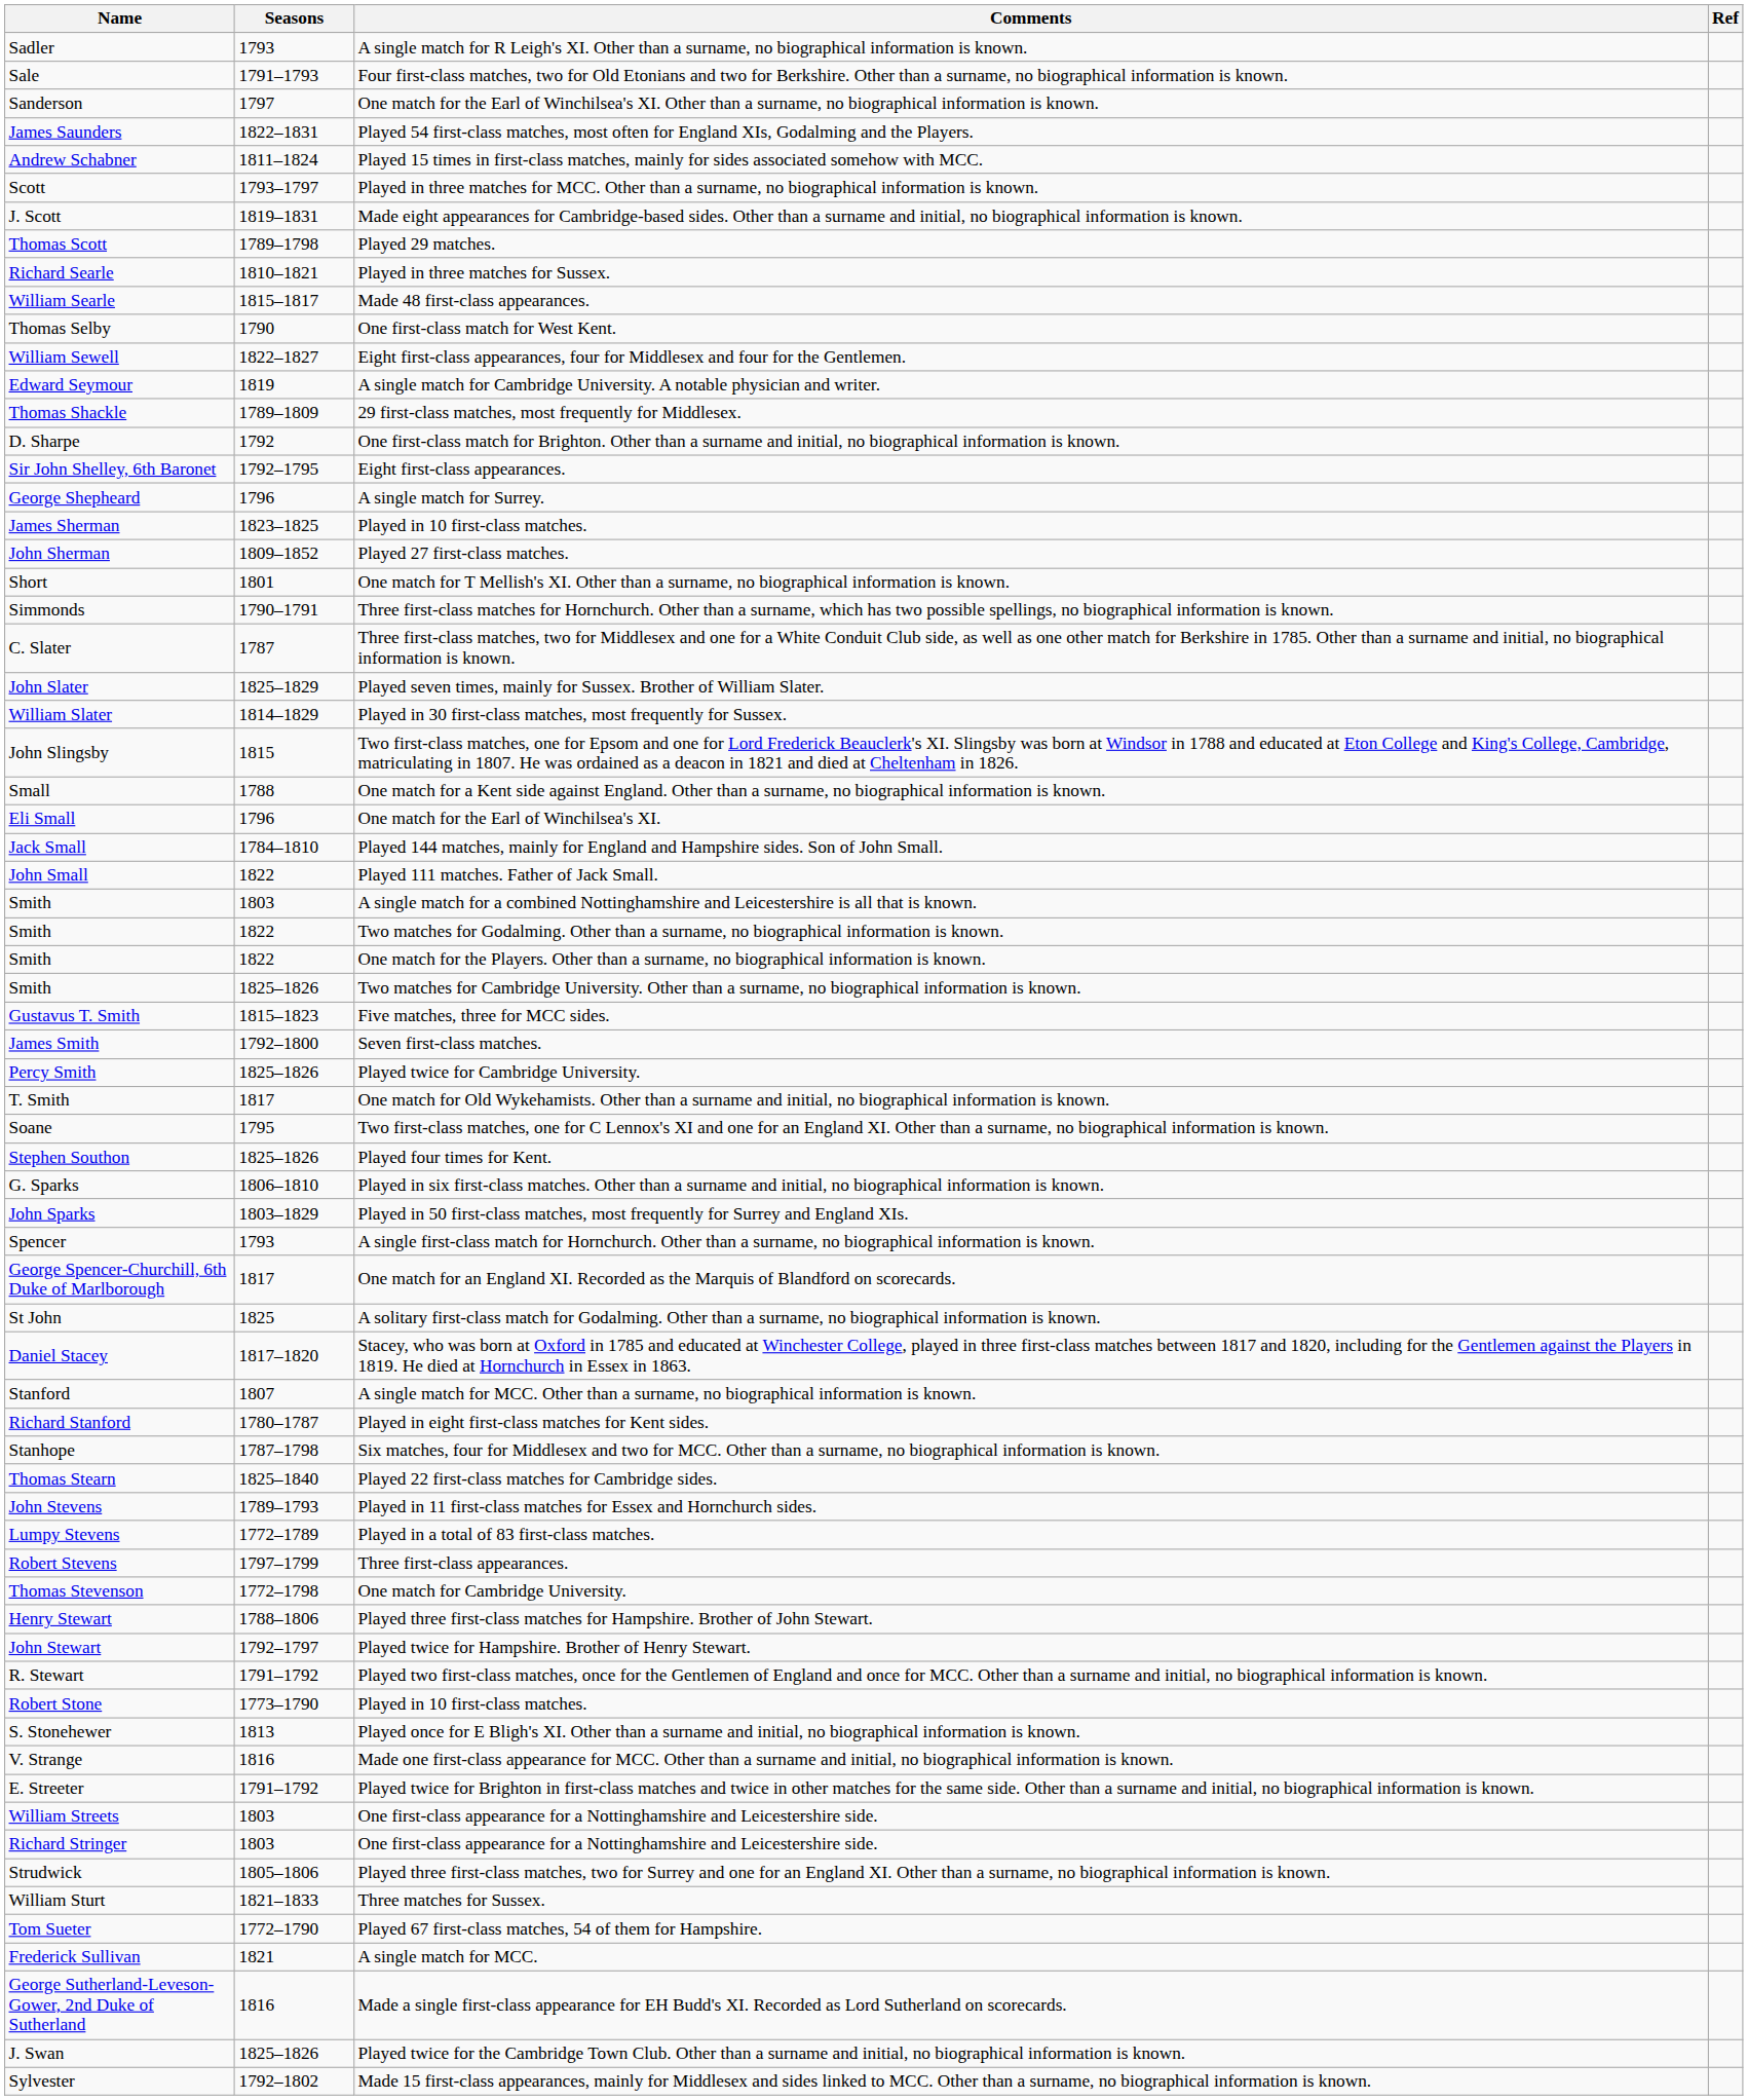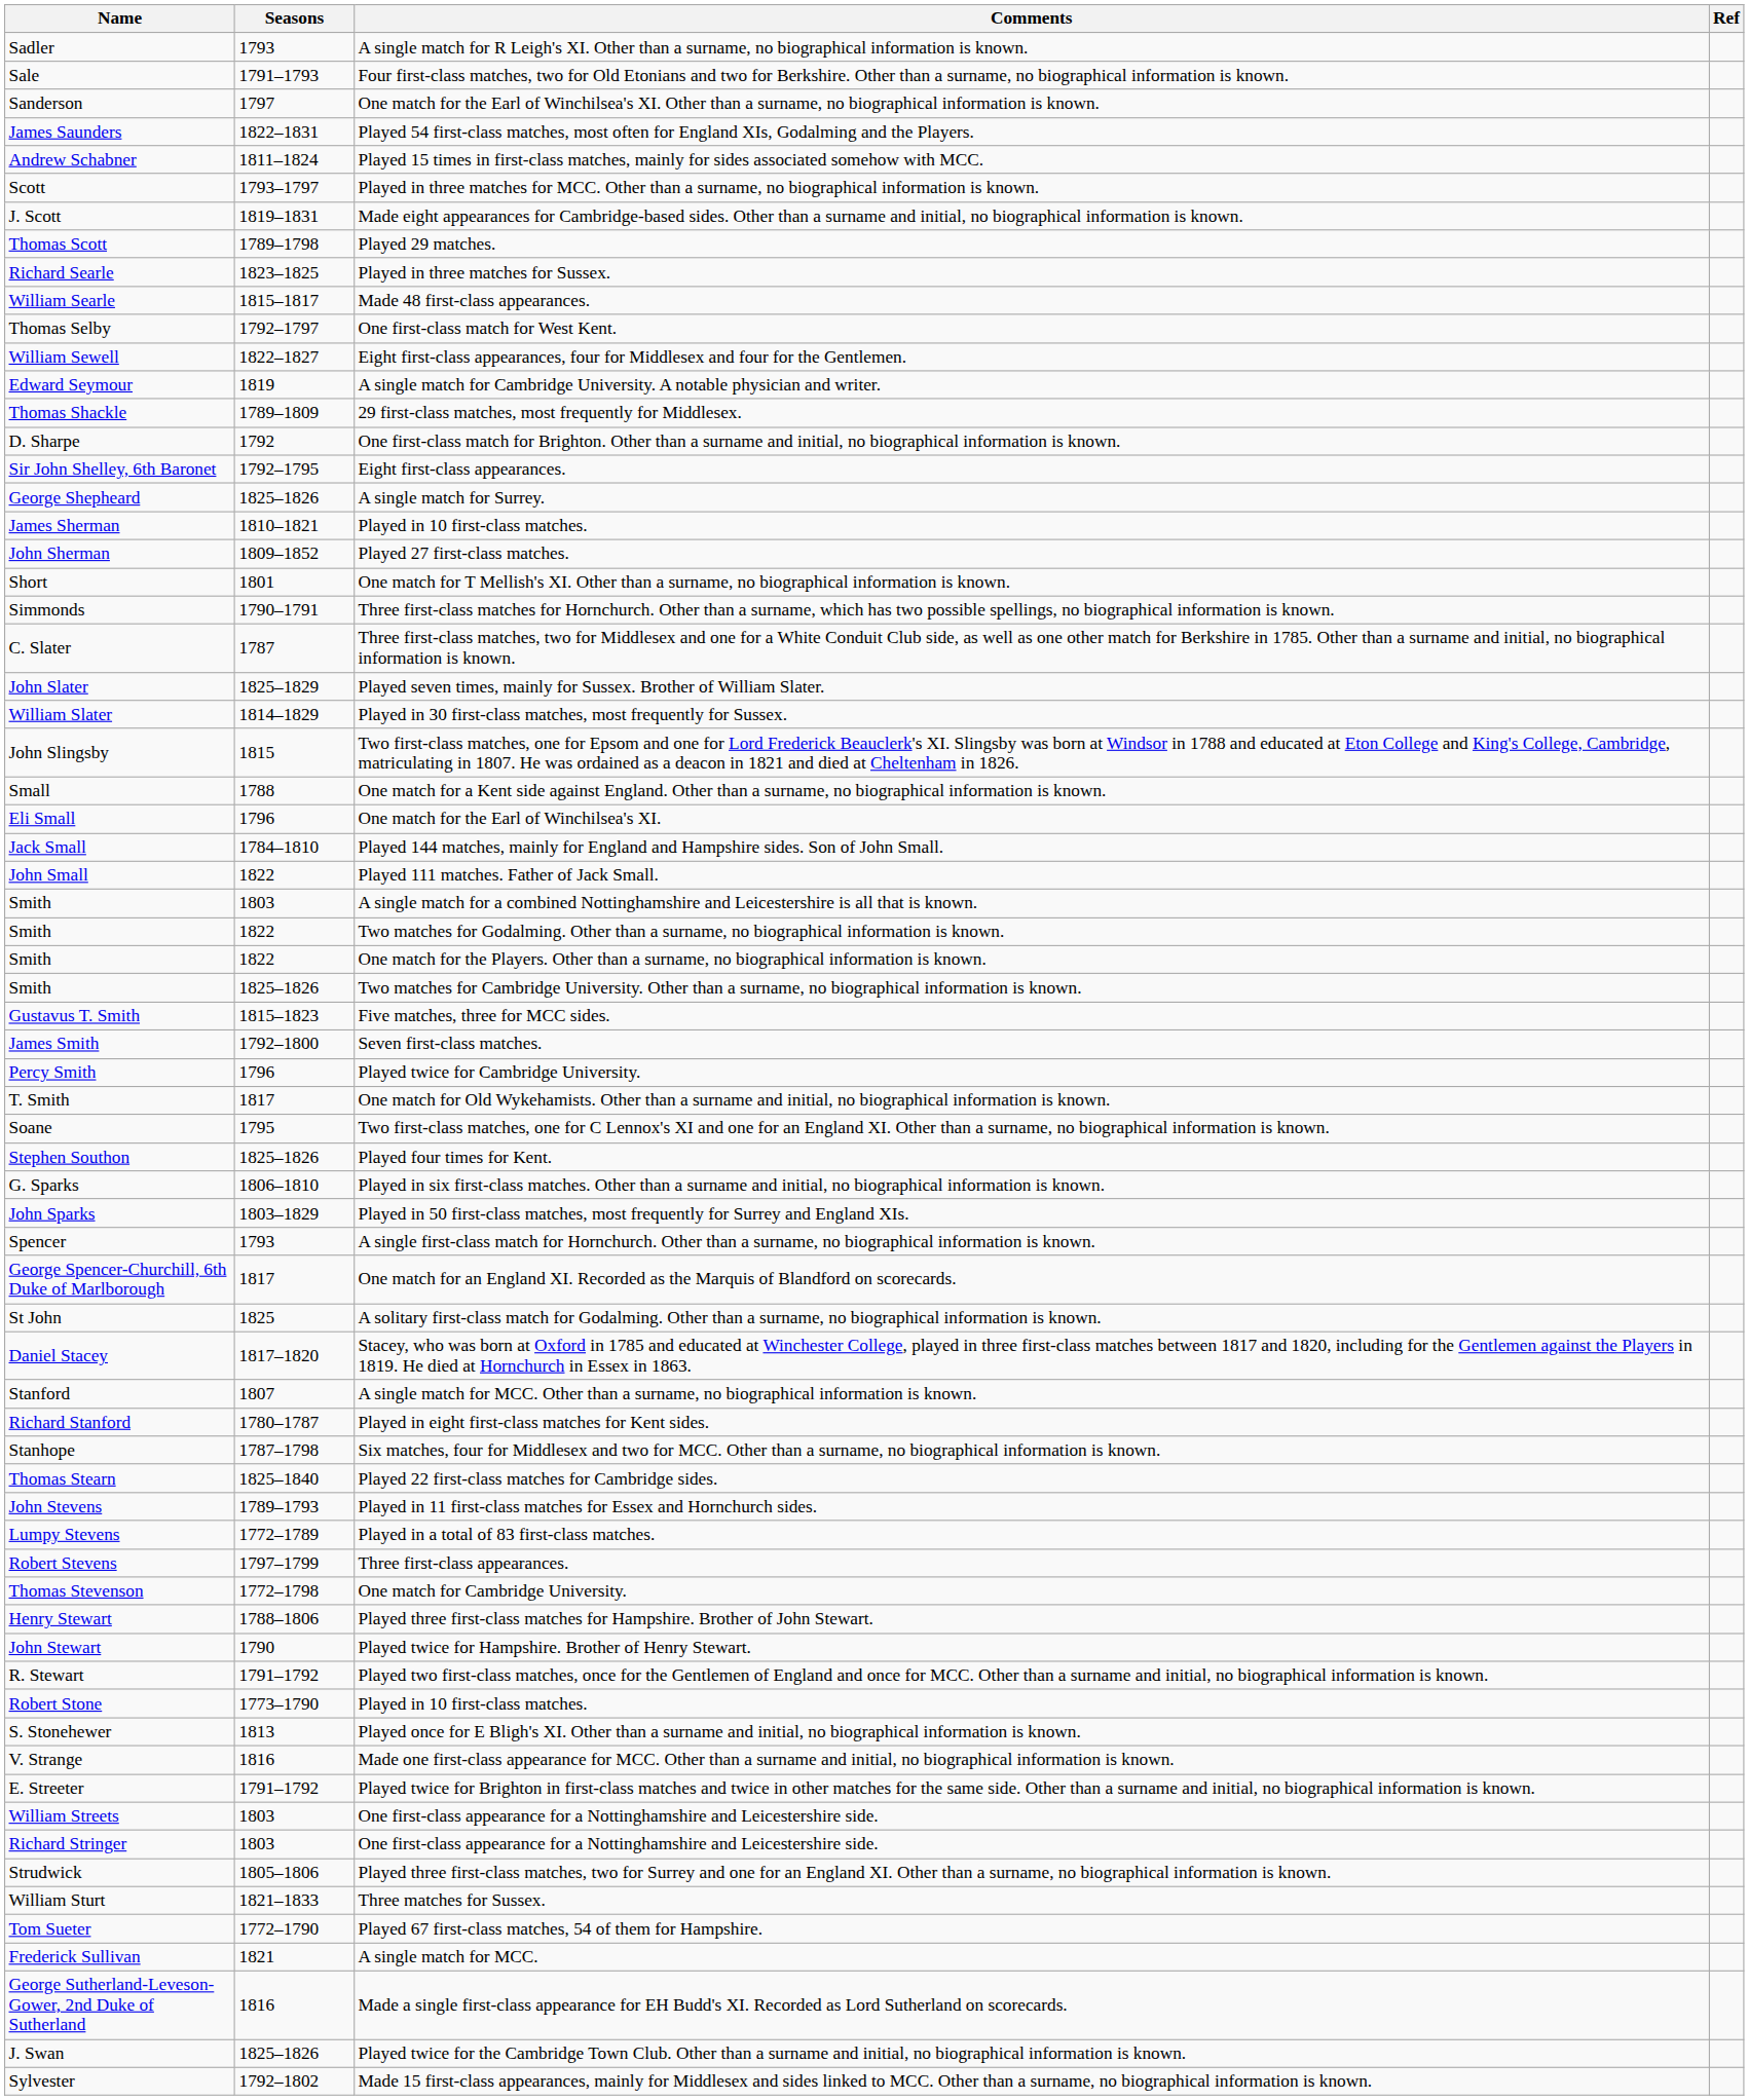Played in three matches for Sussex. | Seasons: 1810–1821 -> 1823–1825
One first-class match for West Kent. | Seasons: 1790 -> 1792–1797
A single match for Surrey. | Seasons: 1796 -> 1825–1826
James Sherman / Played in 10 first-class matches. | Seasons: 1823–1825 -> 1810–1821
Played twice for Cambridge University. | Seasons: 1825–1826 -> 1796
Played twice for Hampshire. Brother of Henry Stewart. | Seasons: 1792–1797 -> 1790
